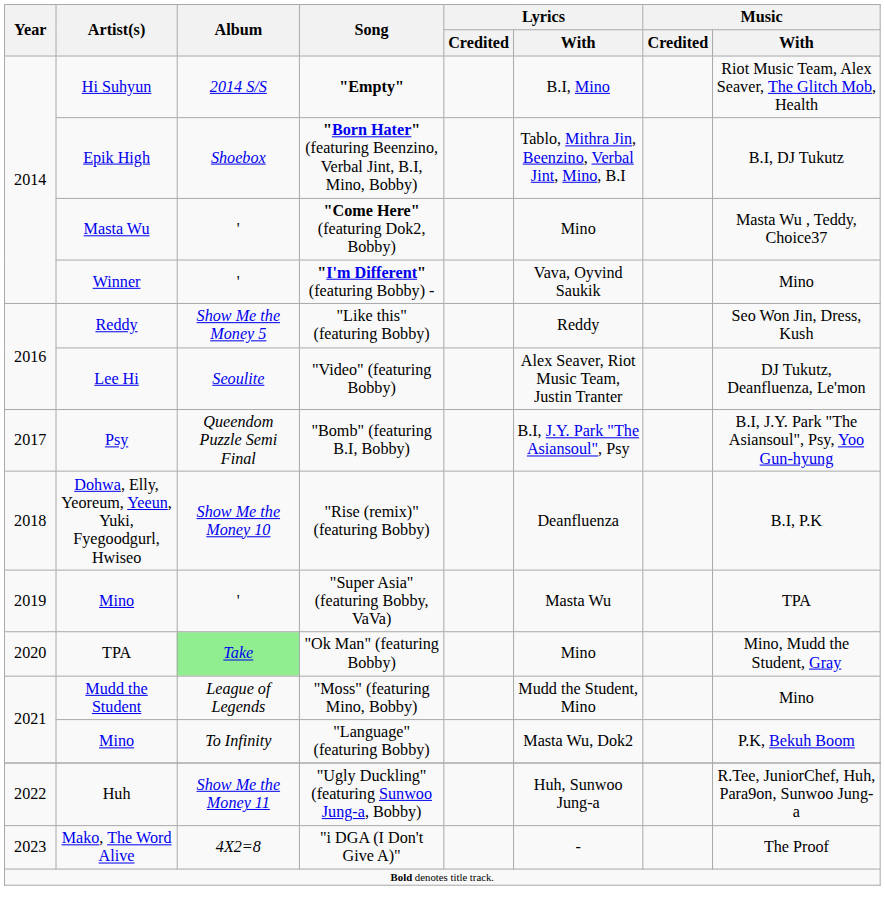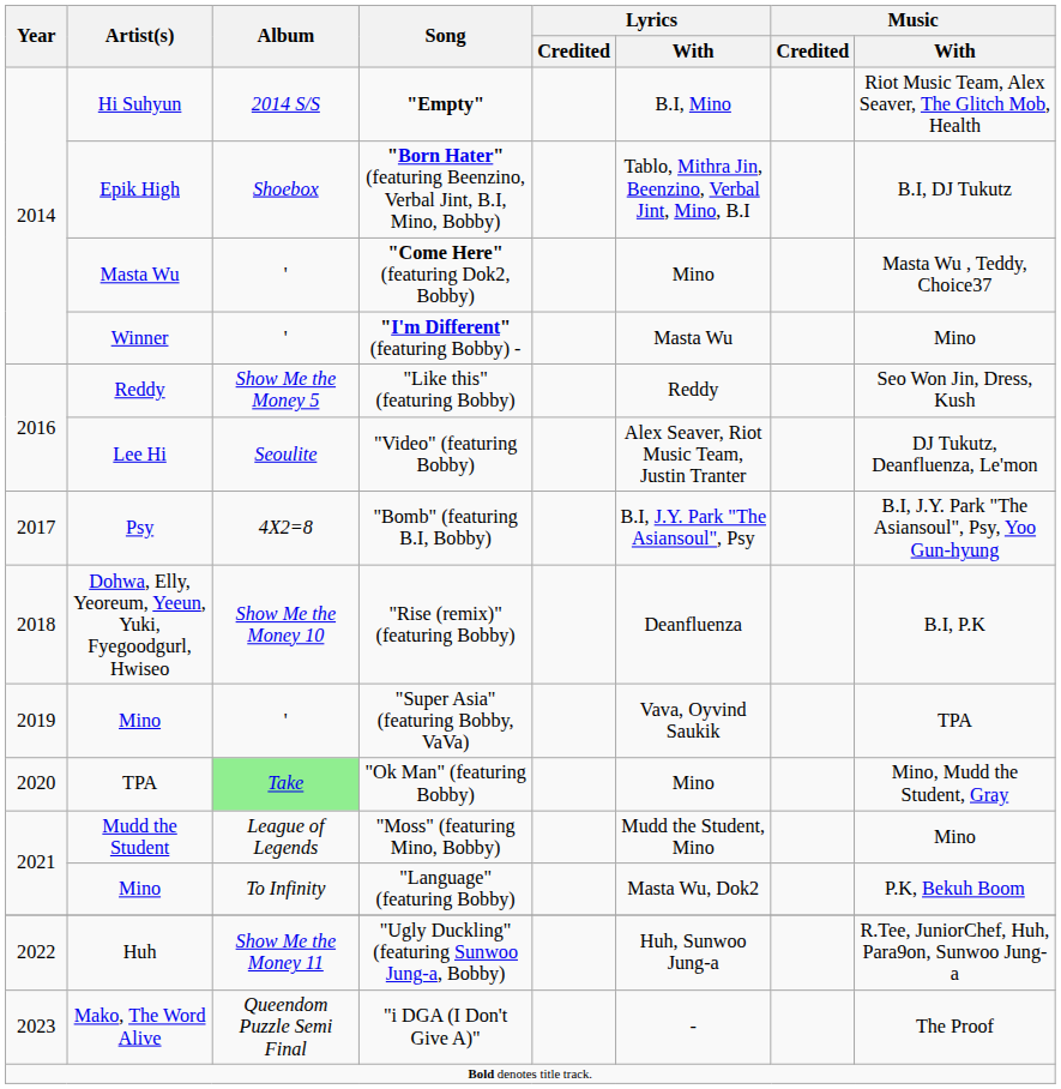"I'm Different" (featuring Bobby) - | Lyrics / With: Vava, Oyvind Saukik -> Masta Wu
"Bomb" (featuring B.I, Bobby) | Album: Queendom Puzzle Semi Final -> 4X2=8
"Super Asia" (featuring Bobby, VaVa) | Lyrics / With: Masta Wu -> Vava, Oyvind Saukik
"i DGA (I Don't Give A)" | Album: 4X2=8 -> Queendom Puzzle Semi Final
